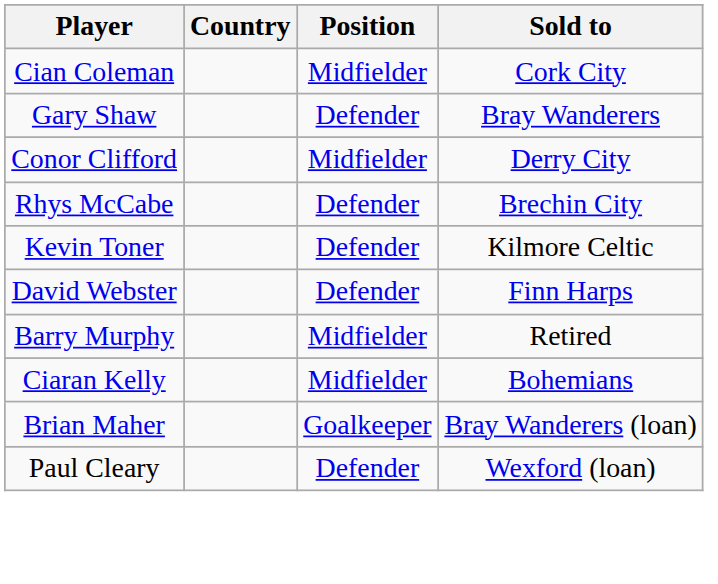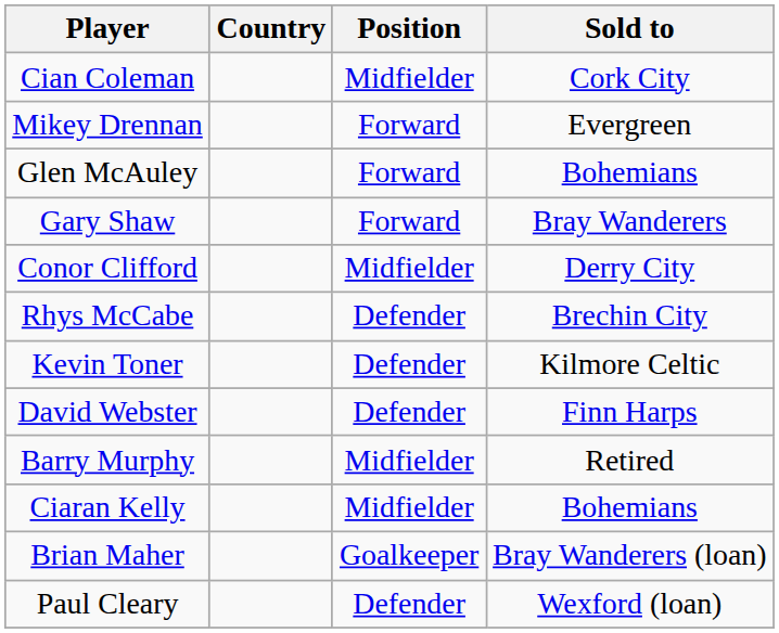+ row: Mikey Drennan | Forward | Evergreen
+ row: Glen McAuley | Forward | Bohemians
Gary Shaw | Position: Defender -> Forward
